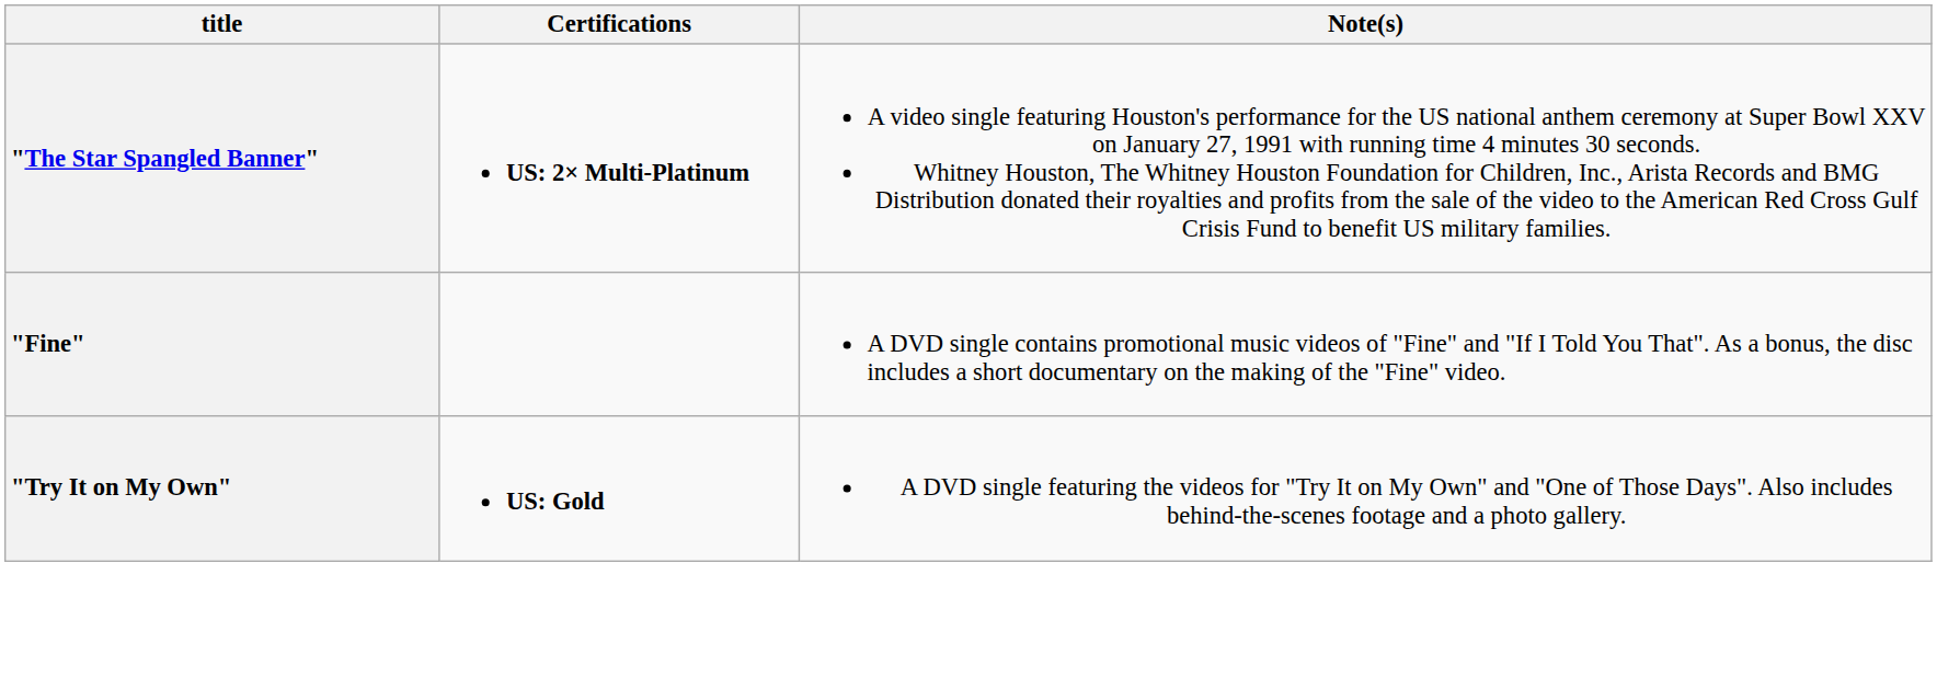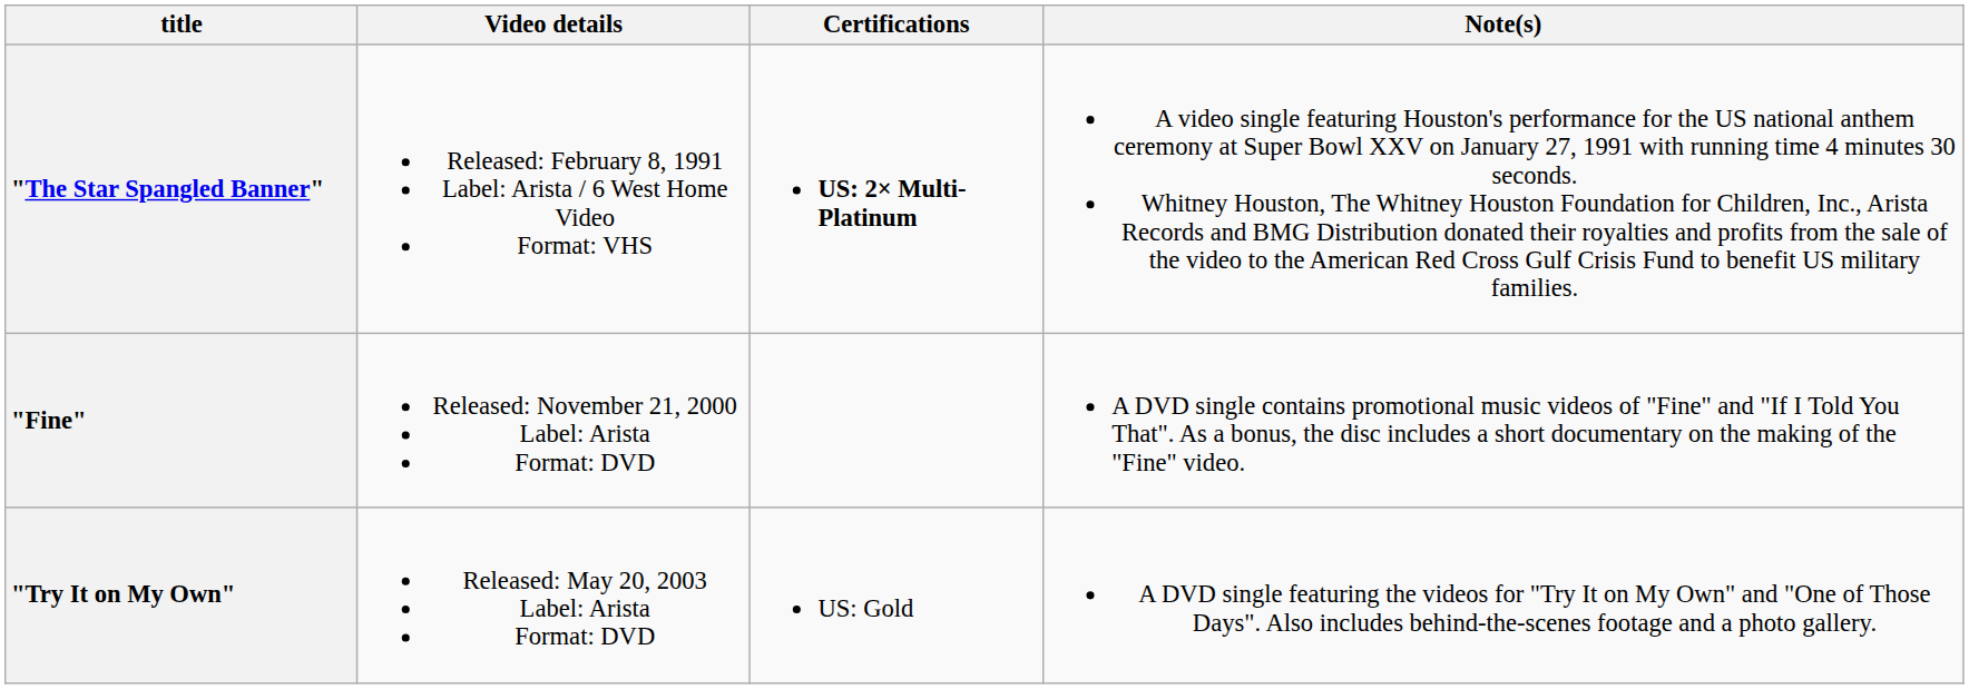+ column: Video details | Released: February 8, 1991 Label: Arista / 6 West Home Video Format: VHS | Released: November 21, 2000 Label: Arista Format: DVD | Released: May 20, 2003 Label: Arista Format: DVD
"Try It on My Own" | Certifications: bold -> normal
